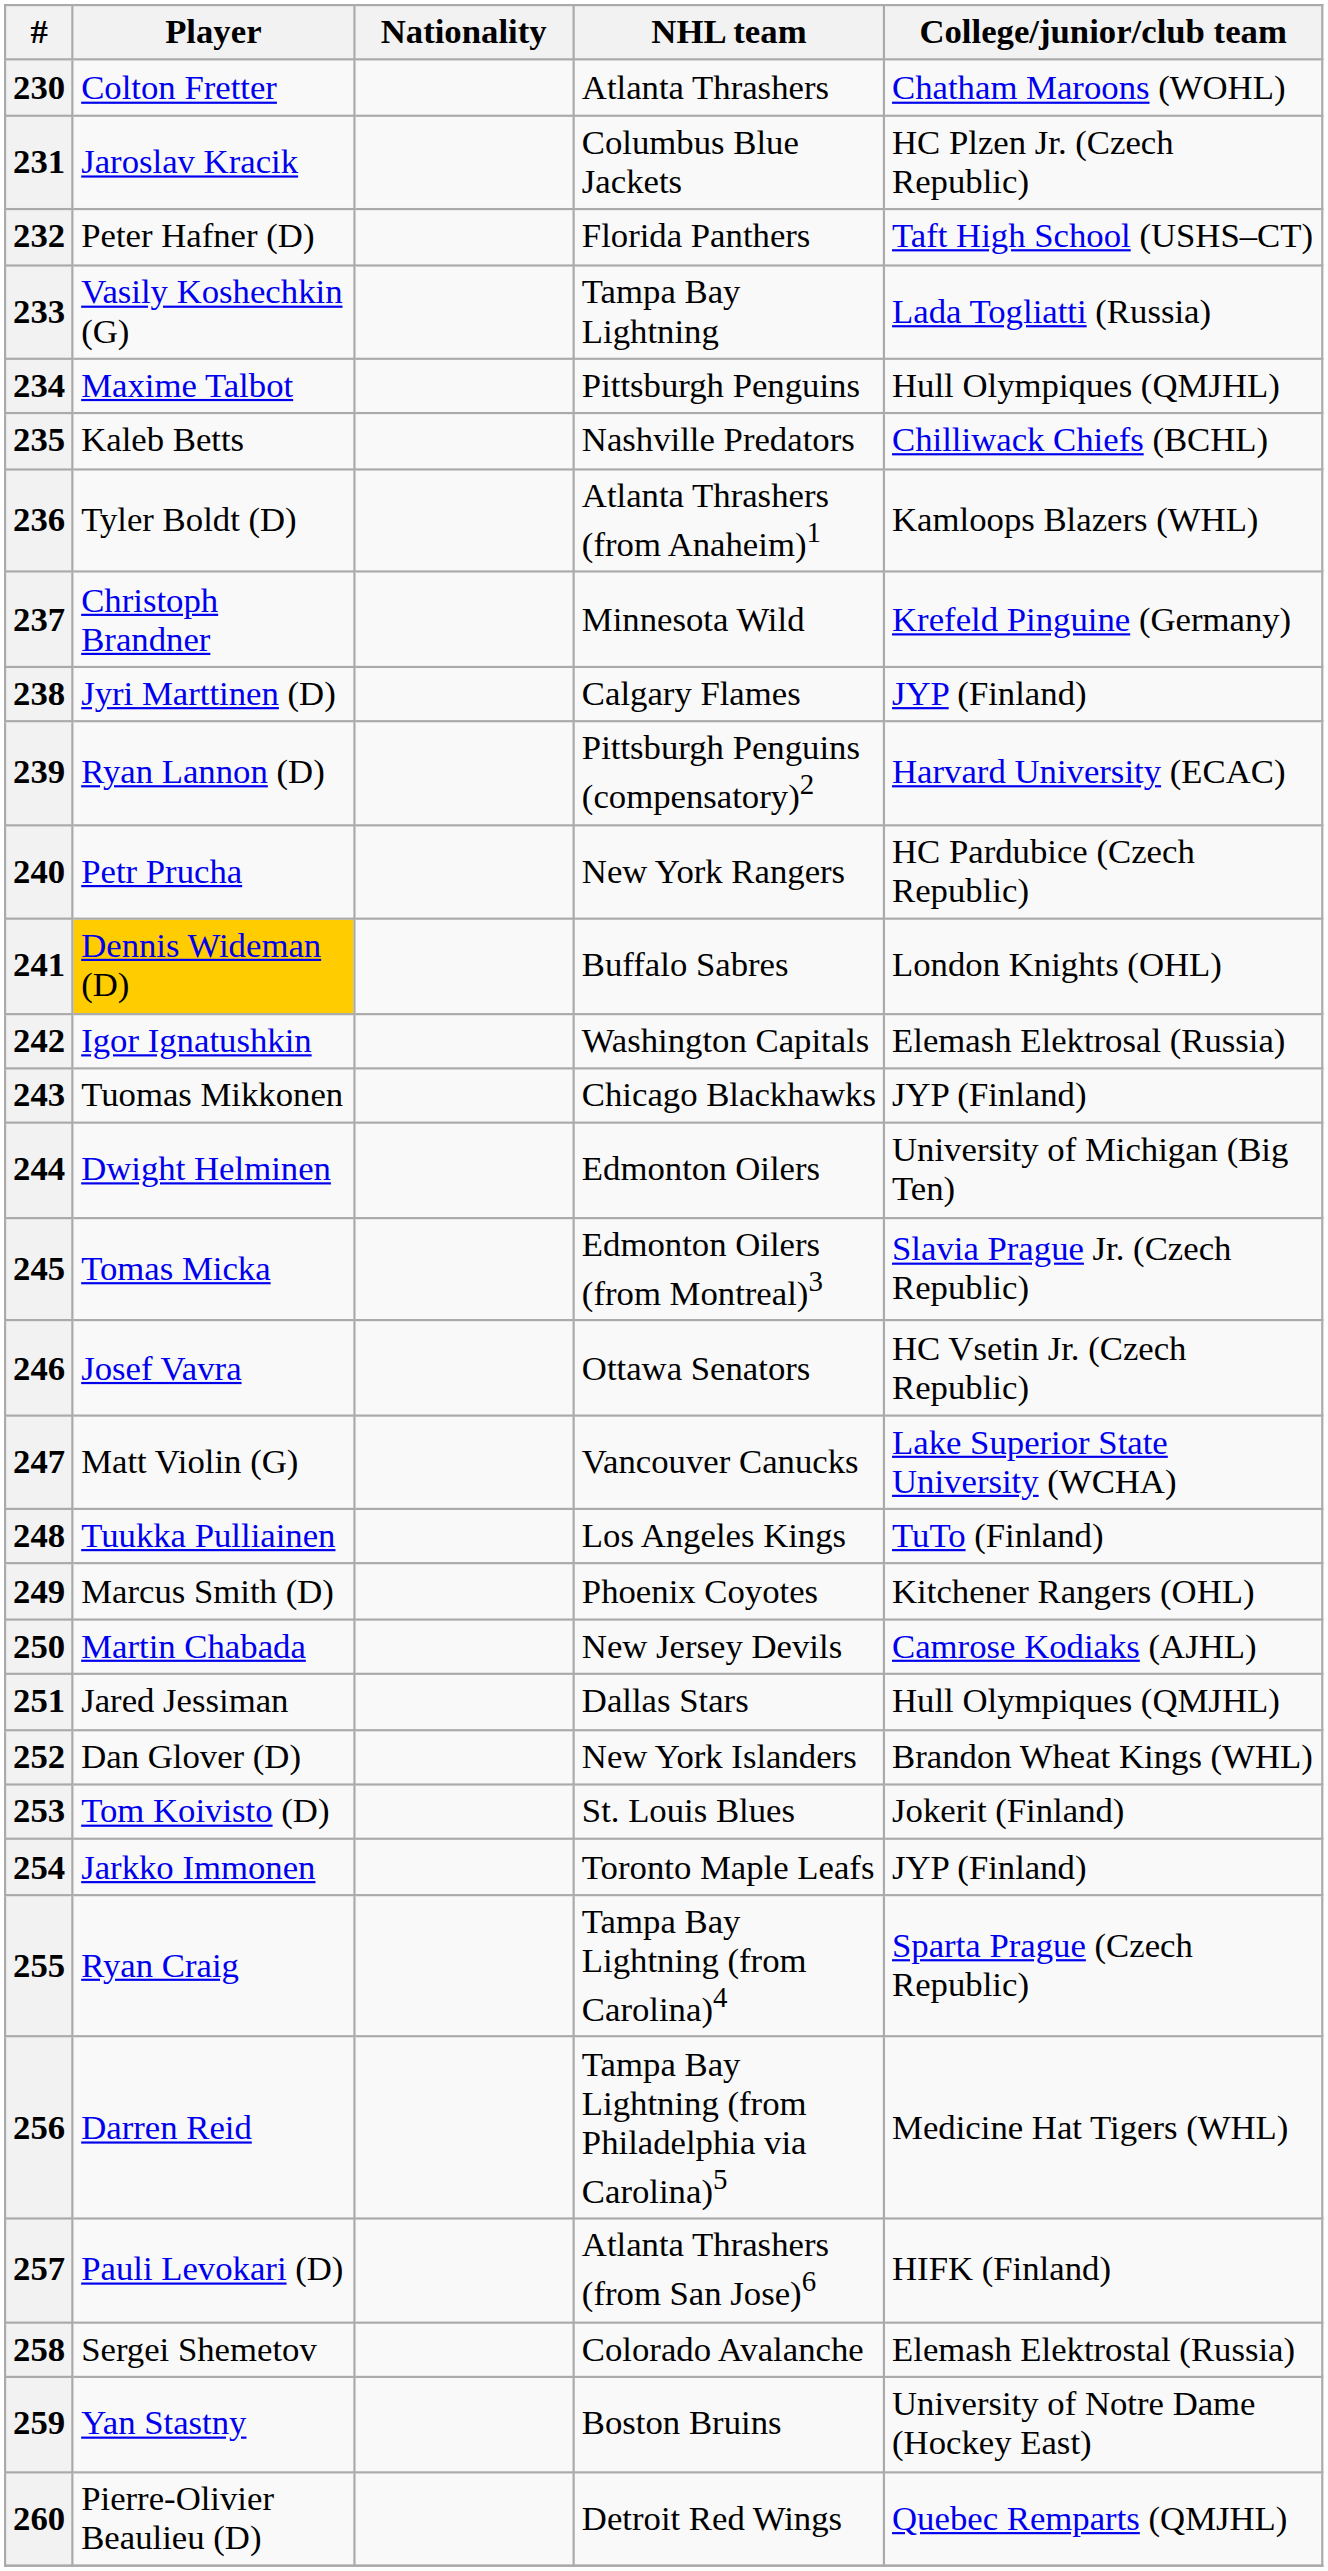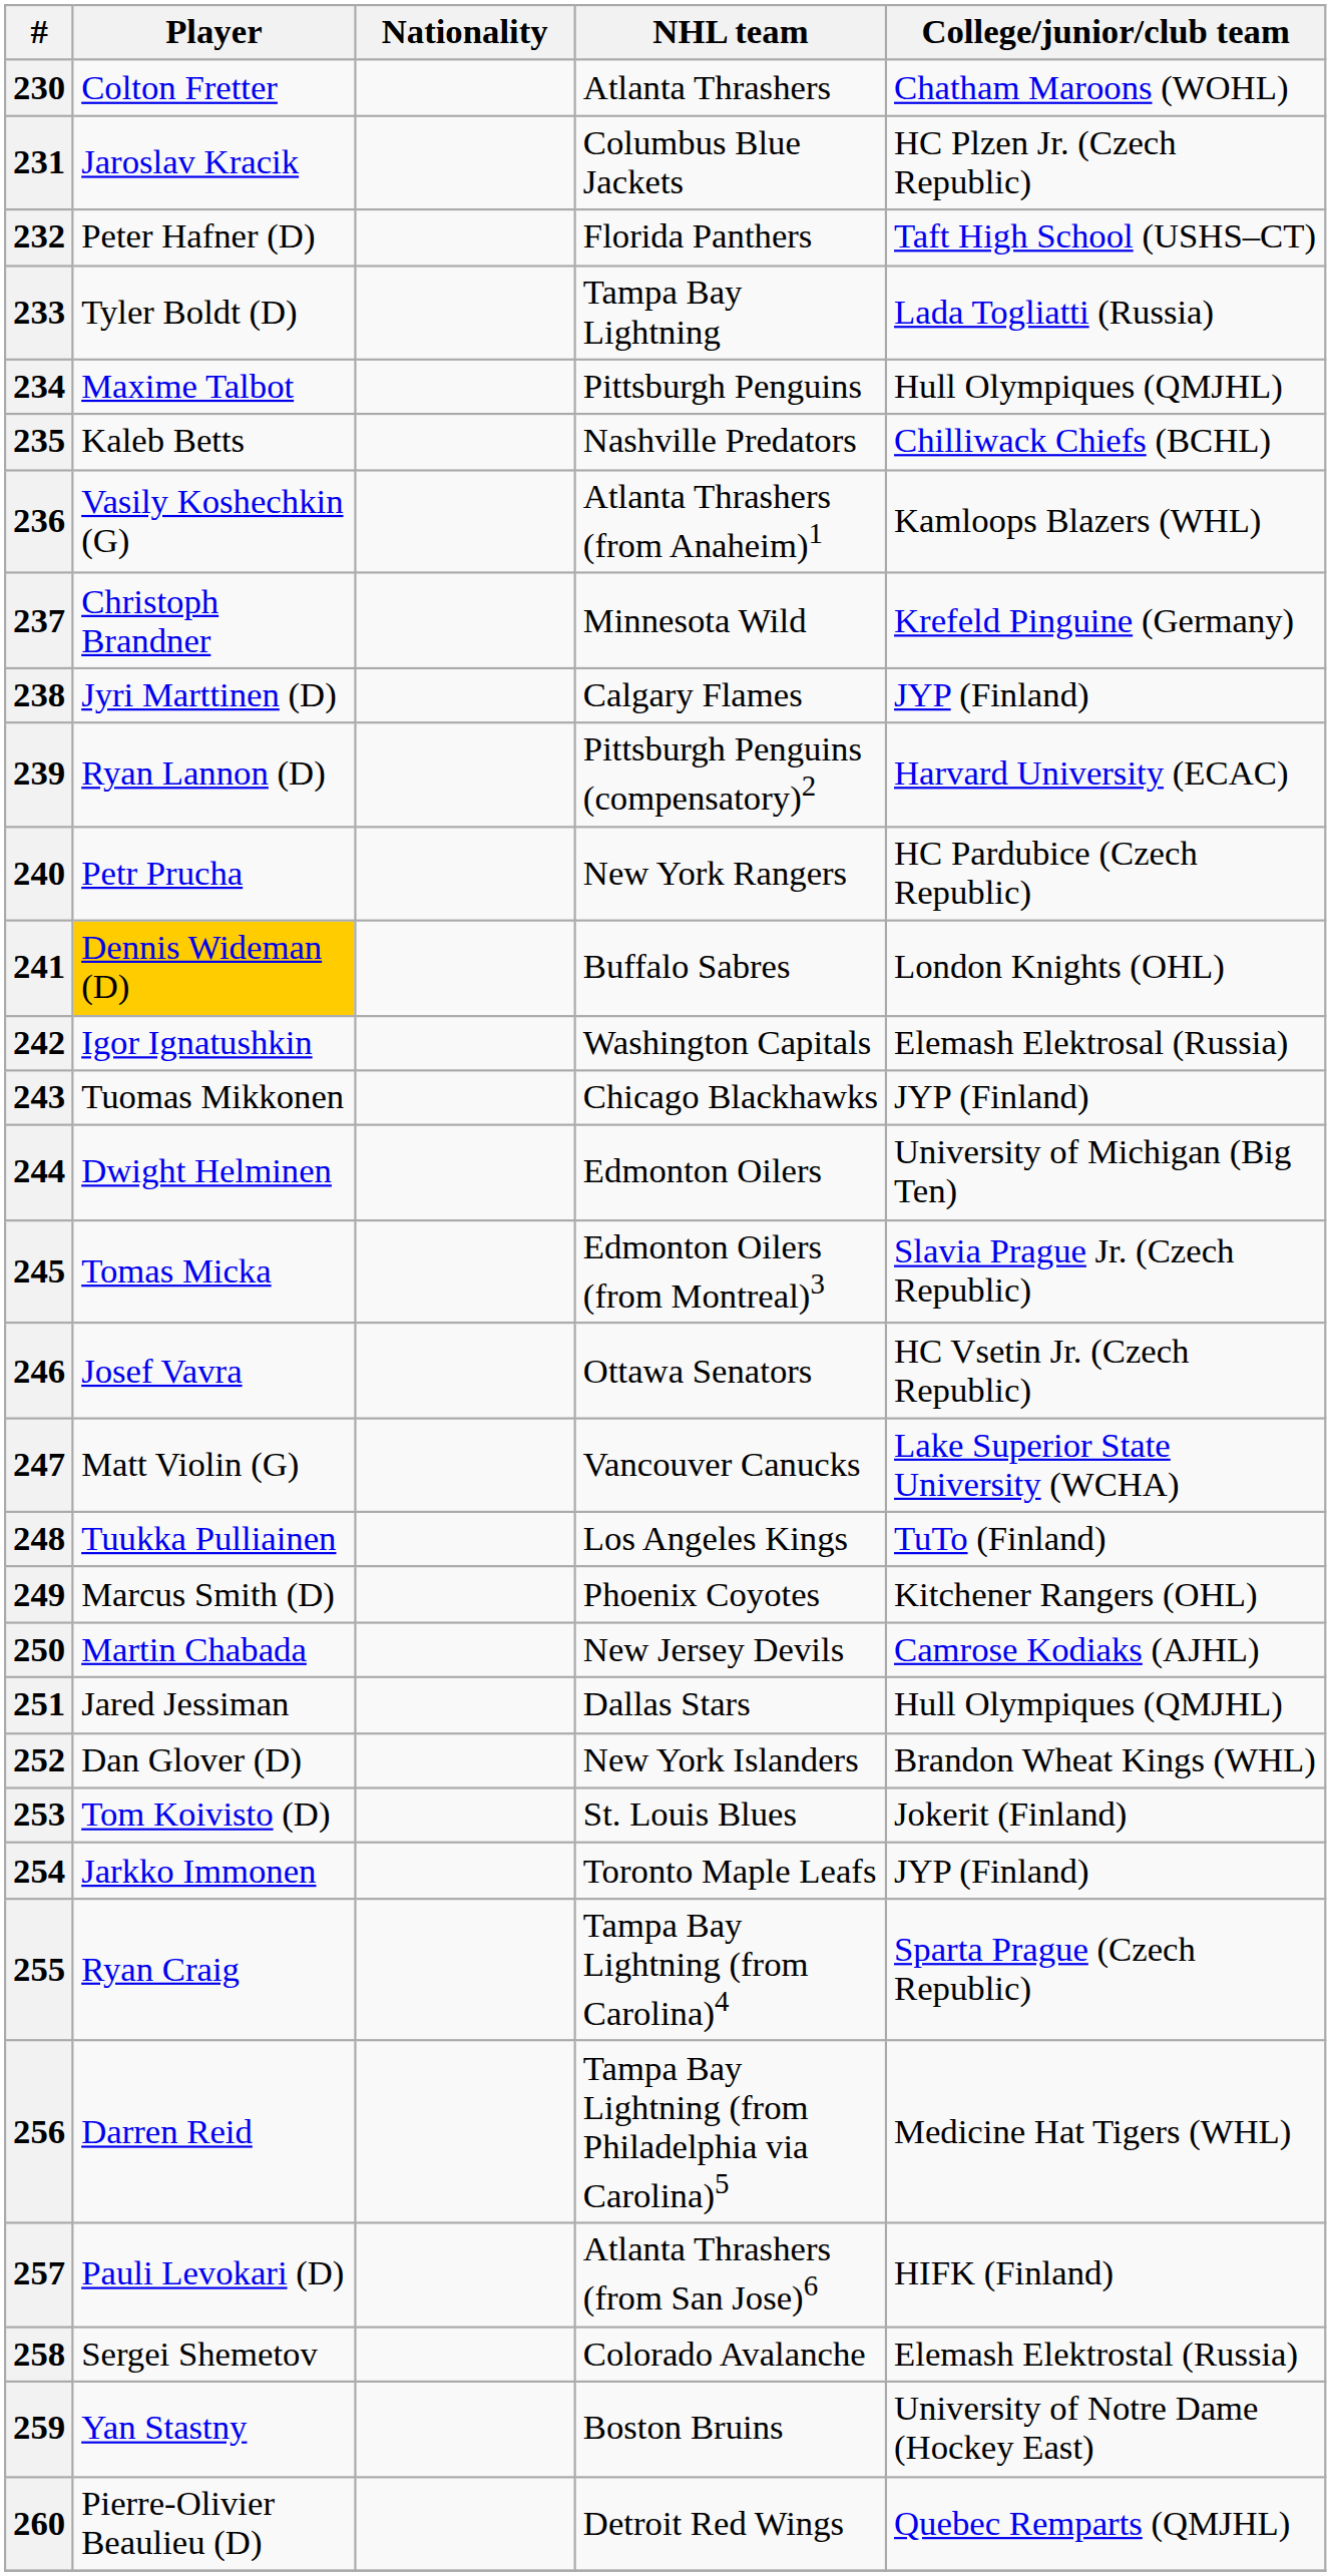233 | Player: Vasily Koshechkin (G) -> Tyler Boldt (D)
236 | Player: Tyler Boldt (D) -> Vasily Koshechkin (G)
